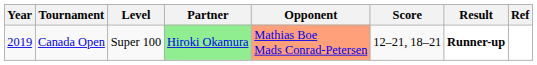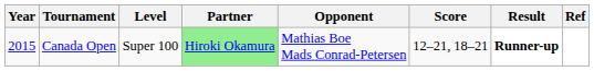Canada Open | Year: 2019 -> 2015
Canada Open | Opponent: lightsalmon background -> no background
